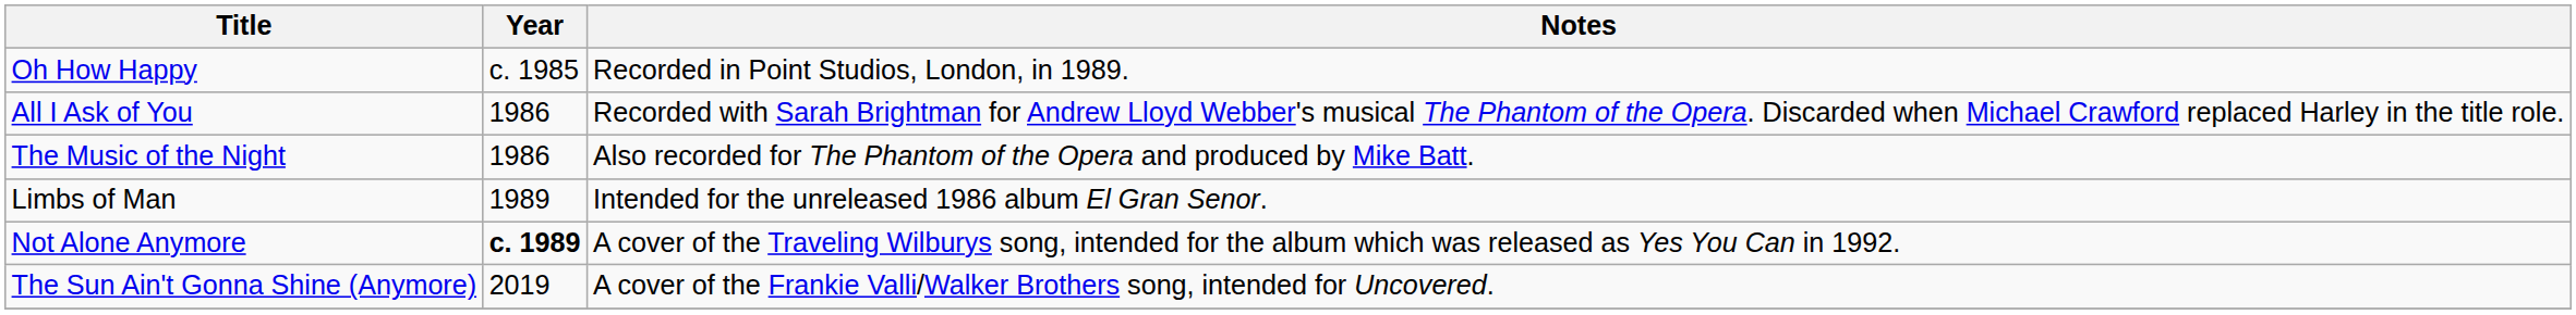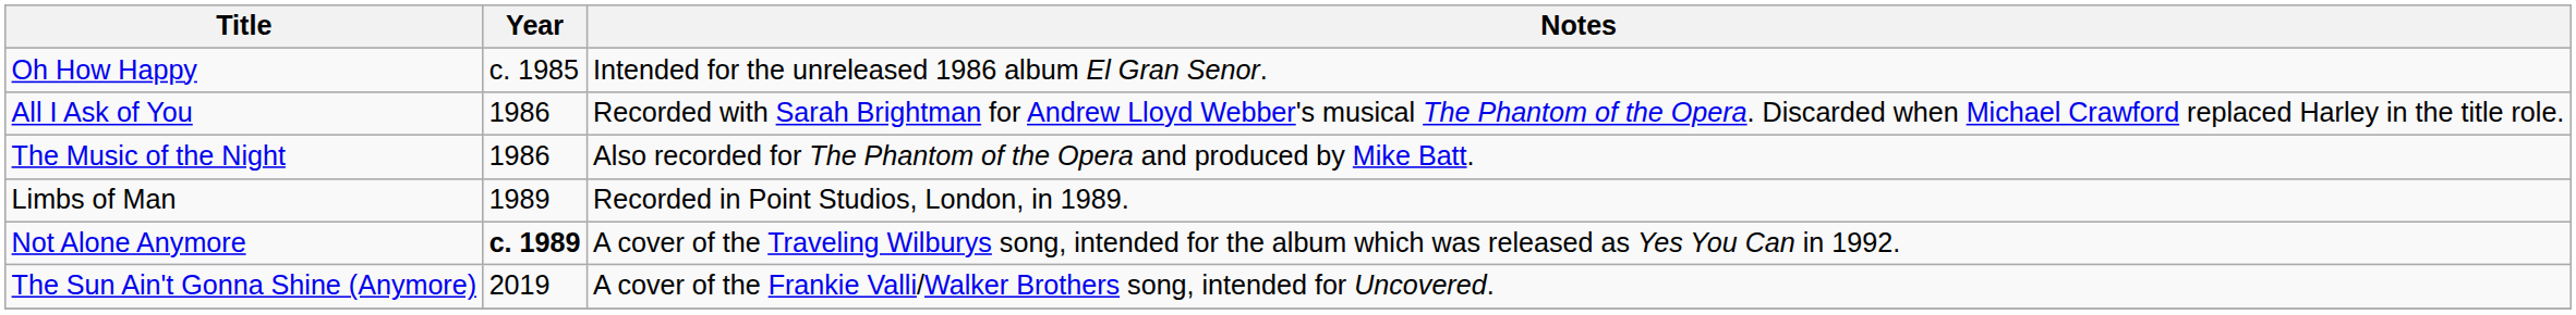Oh How Happy | Notes: Recorded in Point Studios, London, in 1989. -> Intended for the unreleased 1986 album El Gran Senor.
Limbs of Man | Notes: Intended for the unreleased 1986 album El Gran Senor. -> Recorded in Point Studios, London, in 1989.
